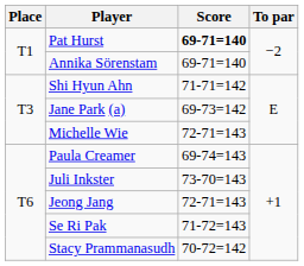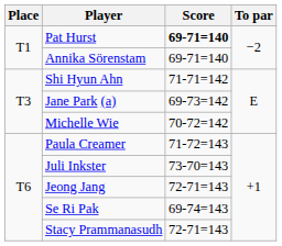Michelle Wie | Score: 72-71=143 -> 70-72=142
Paula Creamer | Score: 69-74=143 -> 71-72=143
Se Ri Pak | Score: 71-72=143 -> 69-74=143
Stacy Prammanasudh | Score: 70-72=142 -> 72-71=143
